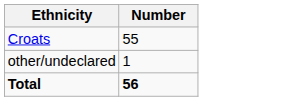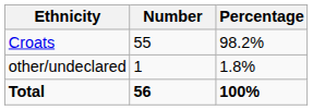+ column: Percentage | 98.2% | 1.8% | 100%
